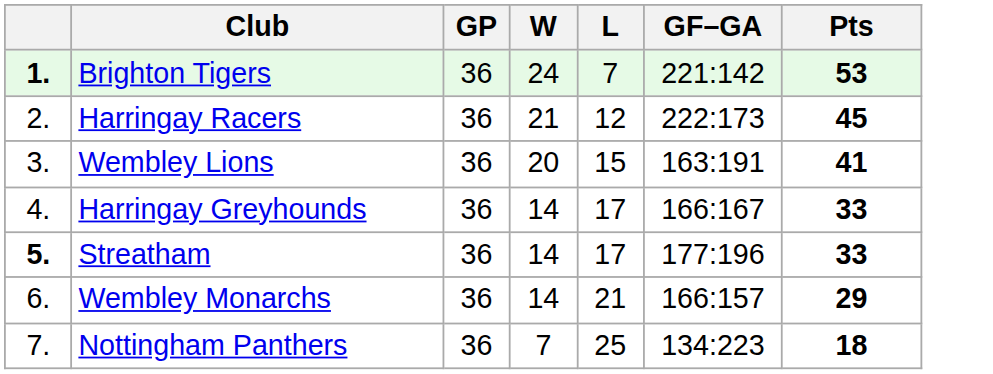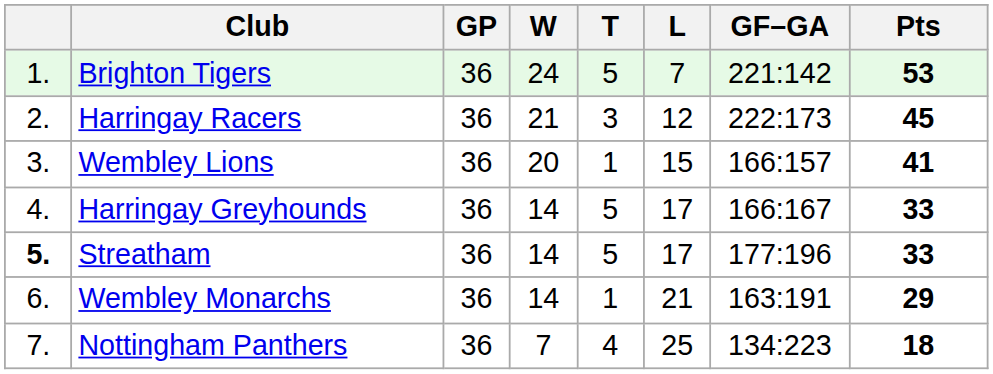+ column: T | 5 | 3 | 1 | 5 | 5 | 1 | 4
Brighton Tigers | column 1: bold -> normal
Wembley Lions | GF–GA: 163:191 -> 166:157
Wembley Monarchs | GF–GA: 166:157 -> 163:191
